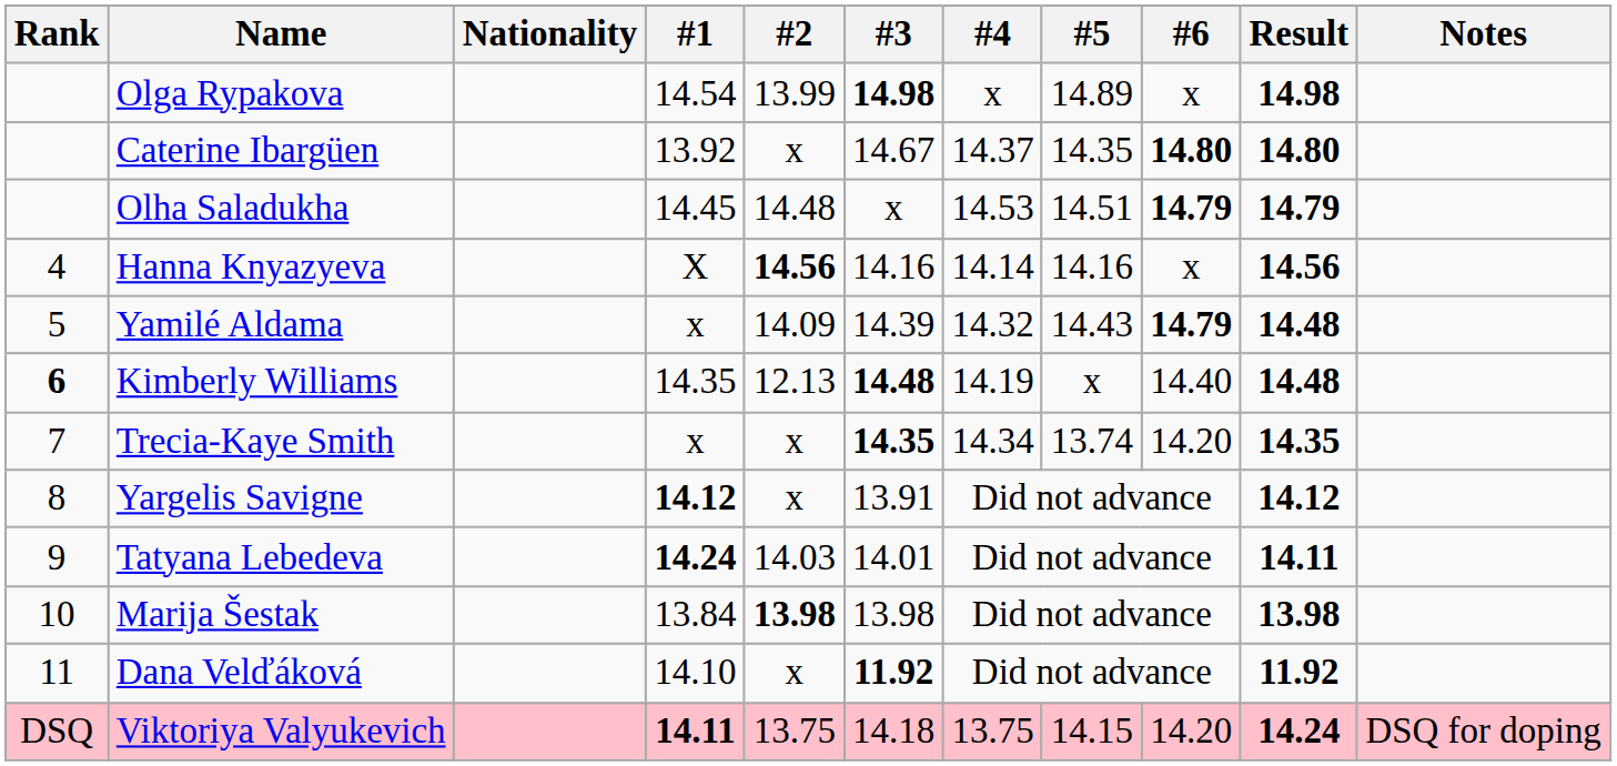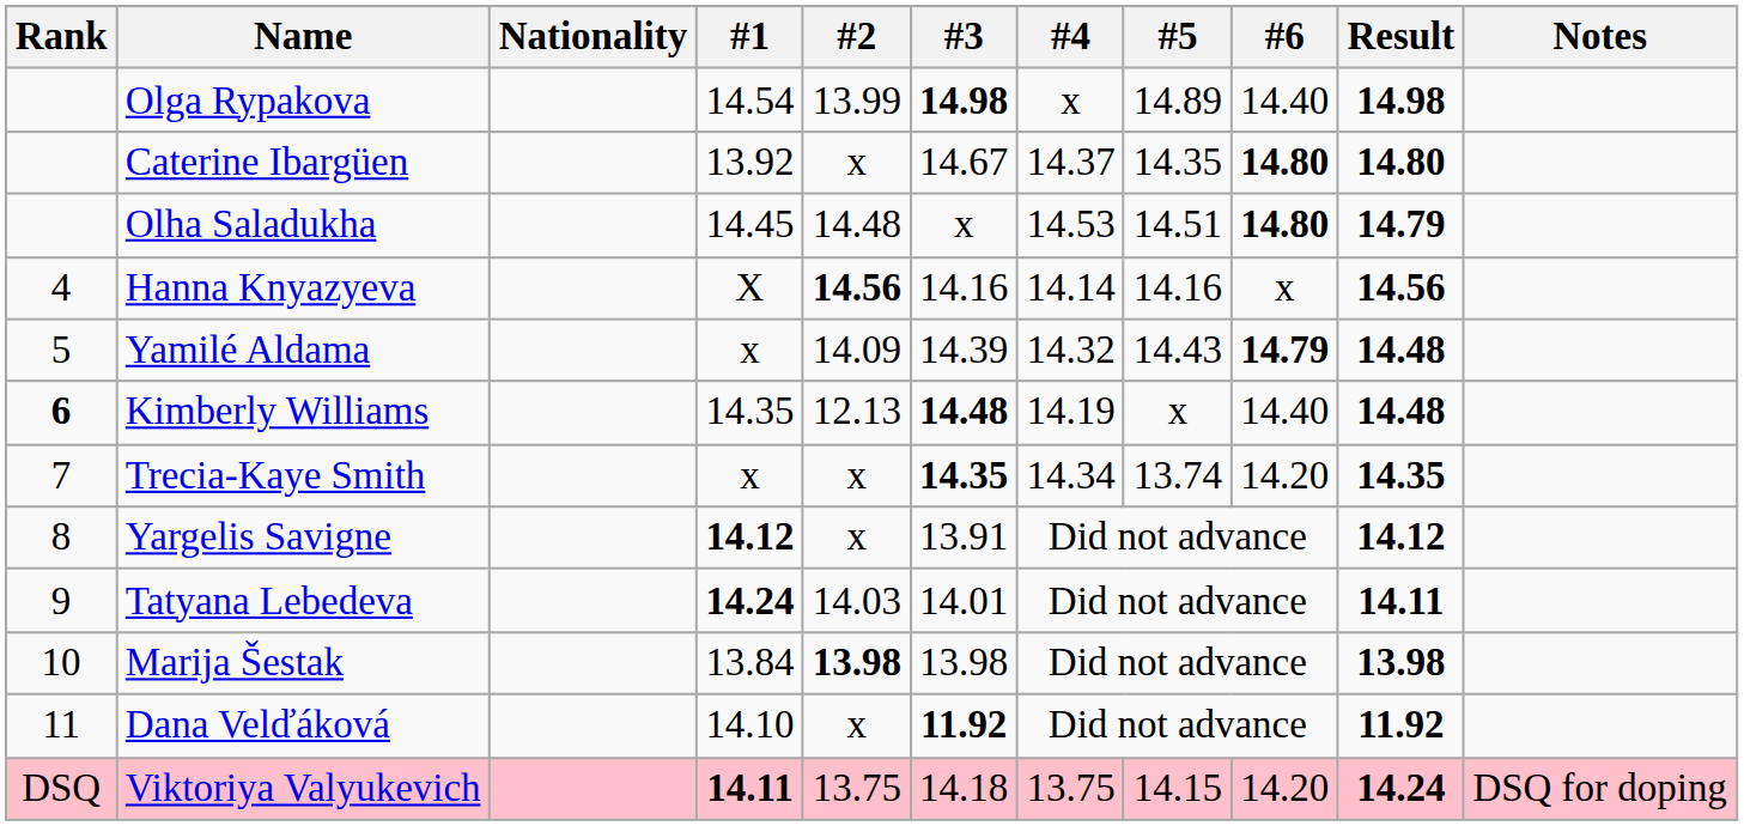Olga Rypakova | #6: x -> 14.40
Olha Saladukha | #6: 14.79 -> 14.80
